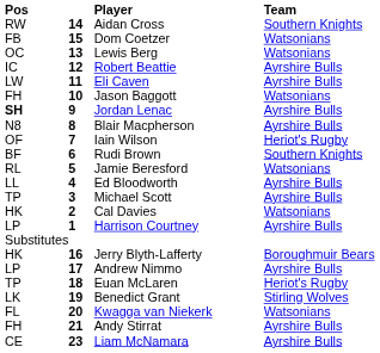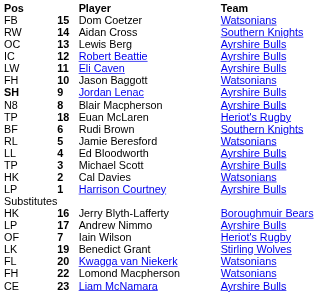rows swapped: Dom Coetzer <-> Aidan Cross
Lewis Berg | Team: Watsonians -> Ayrshire Bulls
rows swapped: Iain Wilson <-> Euan McLaren
- row: FH | 21 | Andy Stirrat | Ayrshire Bulls
+ row: FH | 22 | Lomond Macpherson | Watsonians
